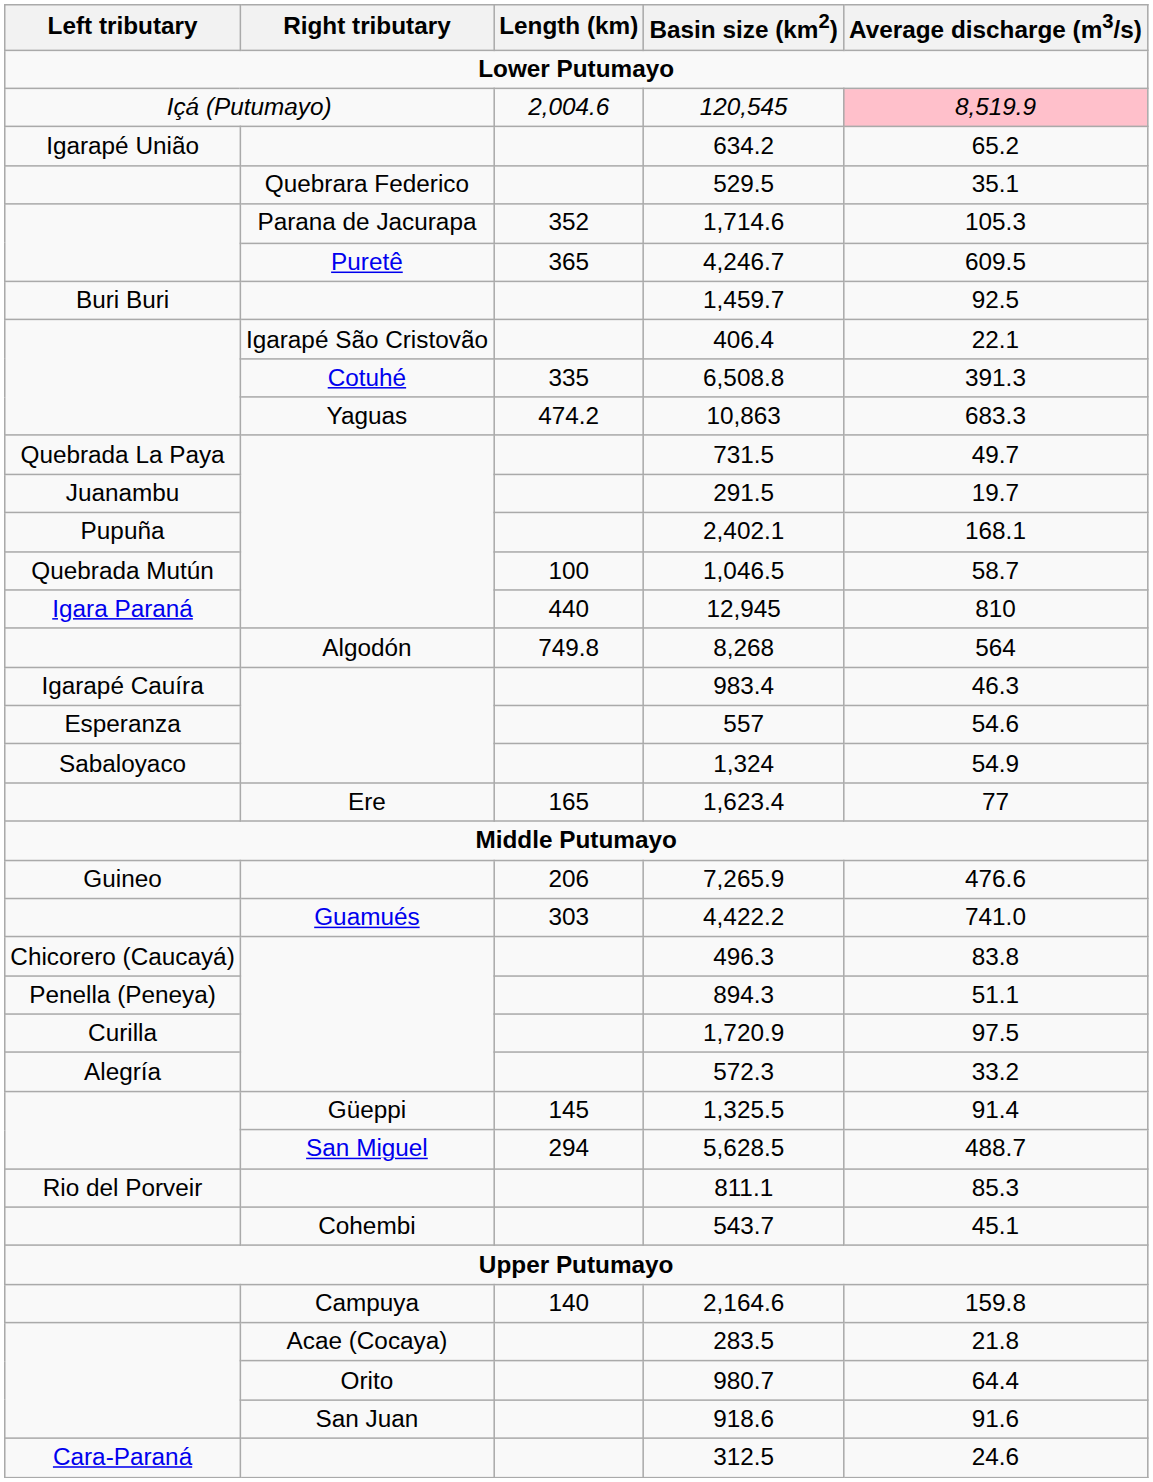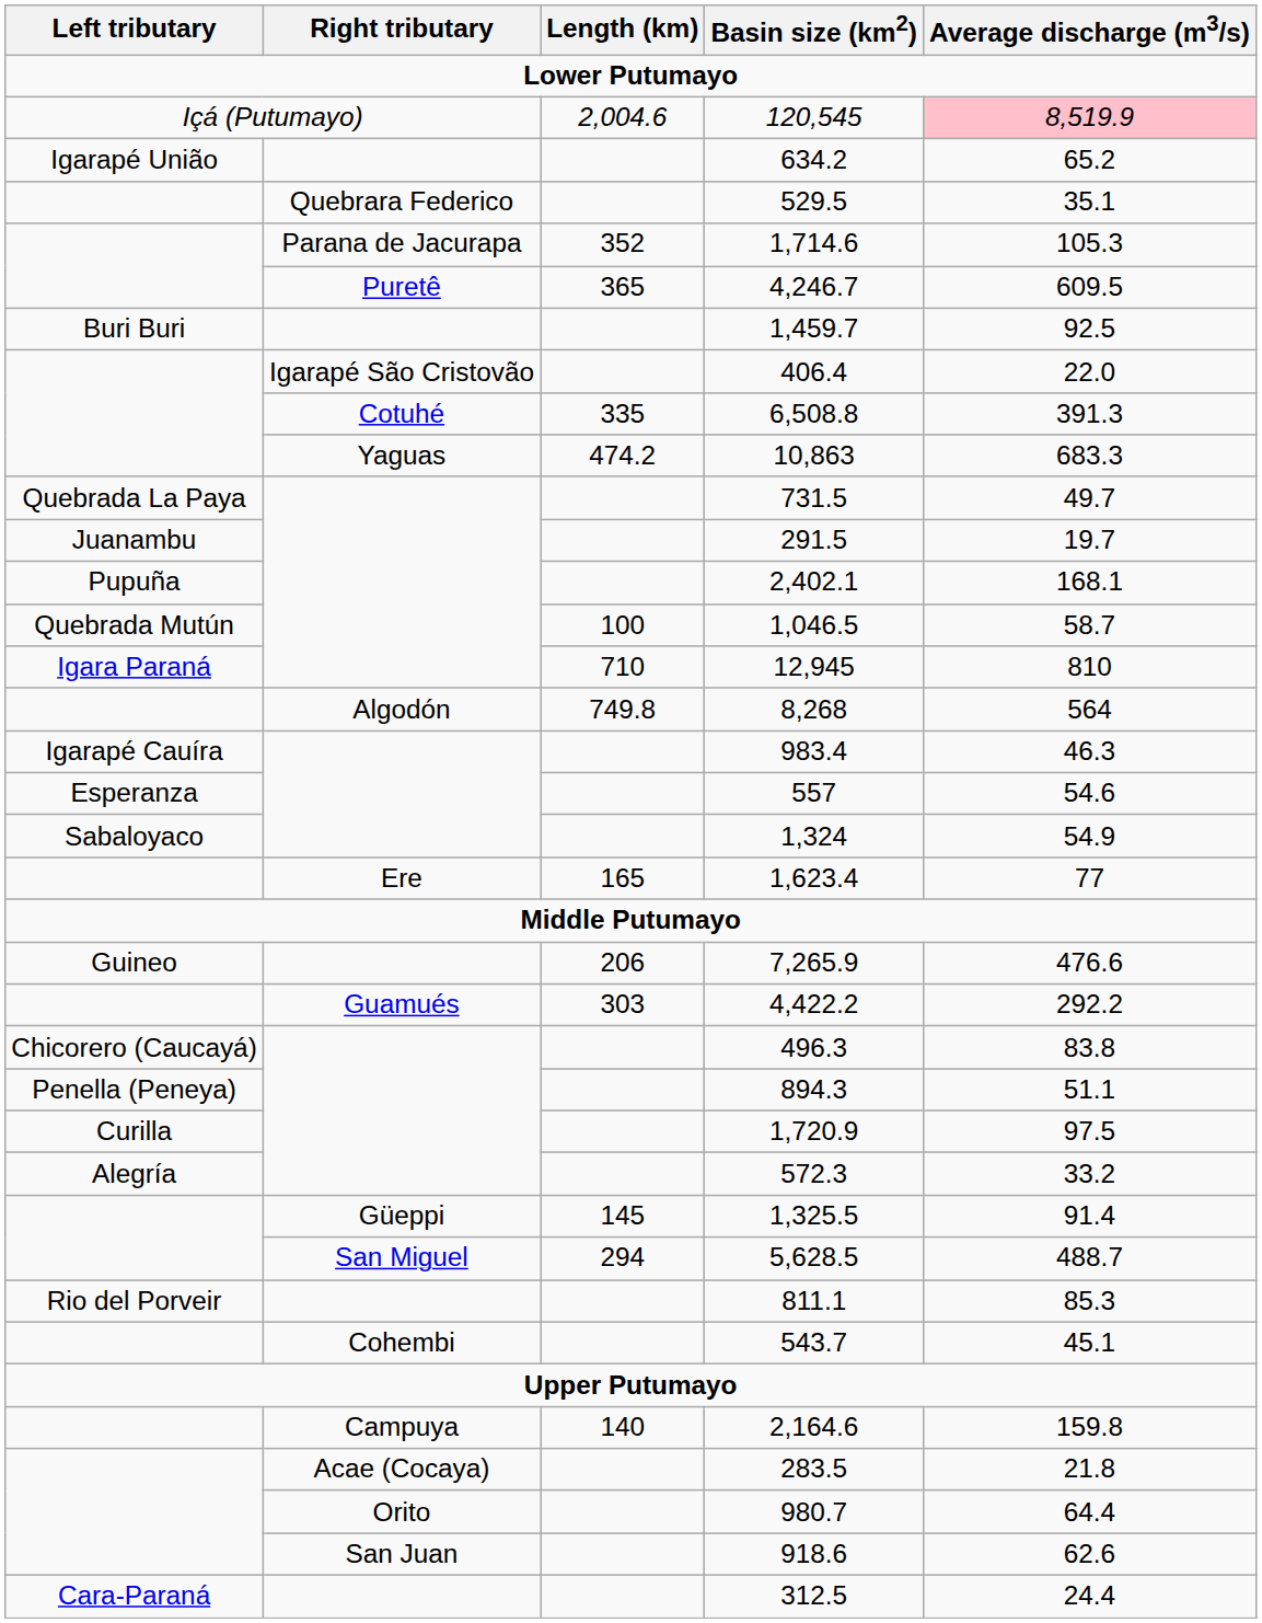406.4 | Average discharge (m3/s): 22.1 -> 22.0
12,945 | Length (km): 440 -> 710
4,422.2 | Average discharge (m3/s): 741.0 -> 292.2
918.6 | Average discharge (m3/s): 91.6 -> 62.6
312.5 | Average discharge (m3/s): 24.6 -> 24.4
